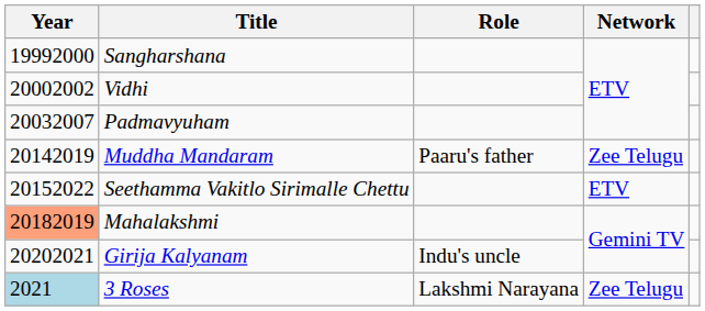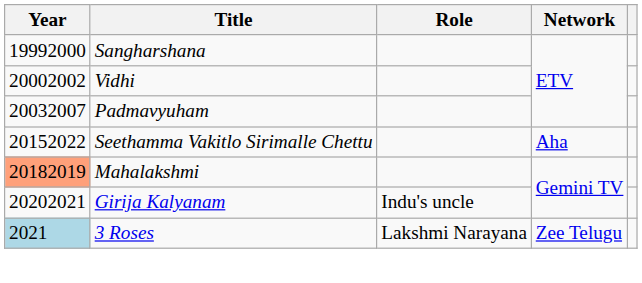- row: 20142019 | Muddha Mandaram | Paaru's father | Zee Telugu
Seethamma Vakitlo Sirimalle Chettu | Network: ETV -> Aha
